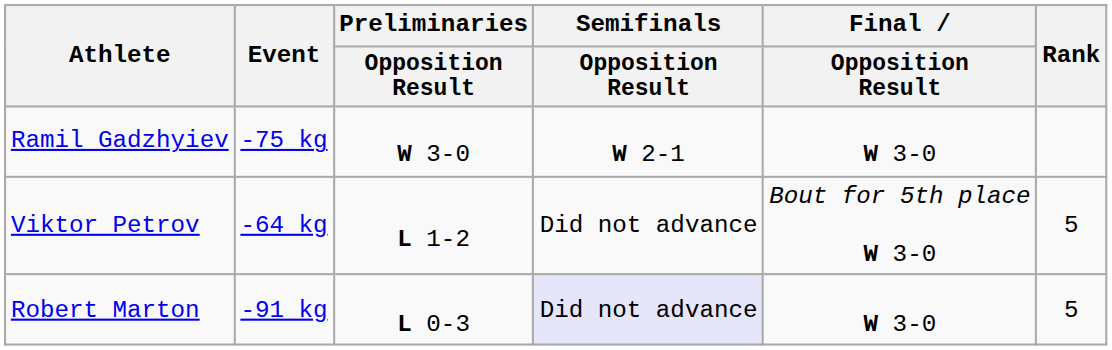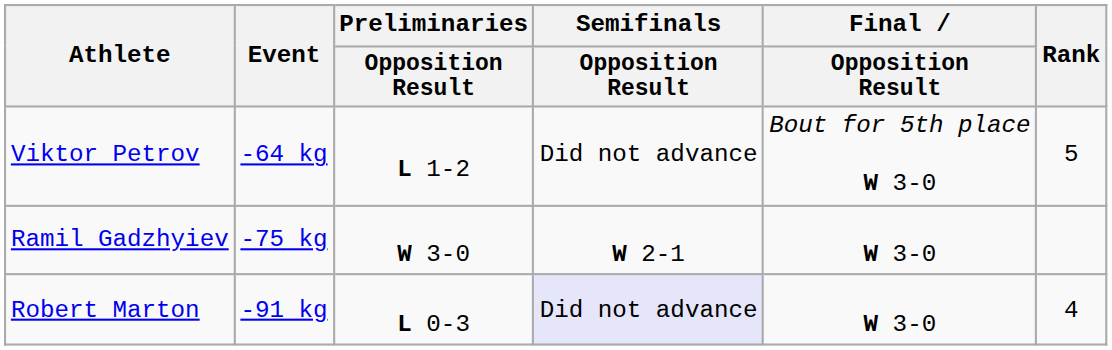rows swapped: Viktor Petrov <-> Ramil Gadzhyiev
Robert Marton | Rank: 5 -> 4
